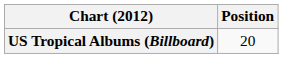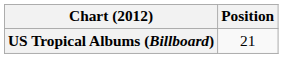US Tropical Albums (Billboard) | Position: 20 -> 21
